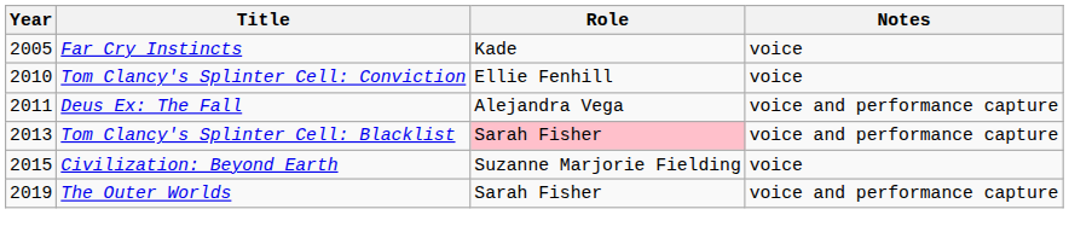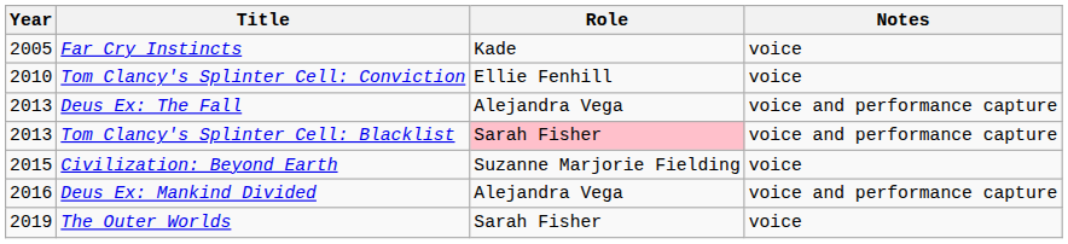Deus Ex: The Fall | Year: 2011 -> 2013
+ row: 2016 | Deus Ex: Mankind Divided | Alejandra Vega | voice and performance capture
The Outer Worlds | Notes: voice and performance capture -> voice
